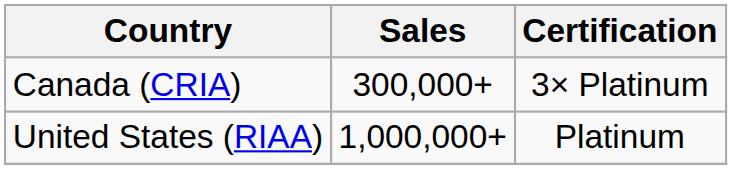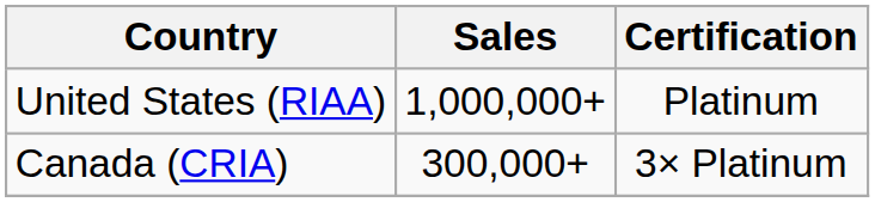rows swapped: United States (RIAA) <-> Canada (CRIA)
